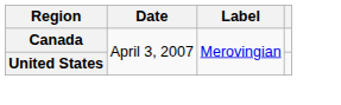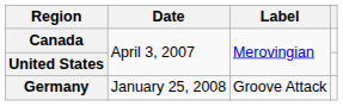+ row: Germany | January 25, 2008 | Groove Attack
